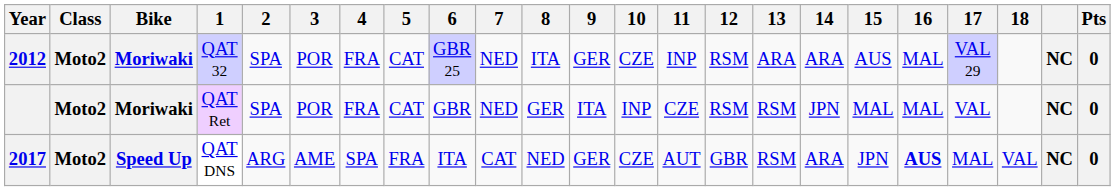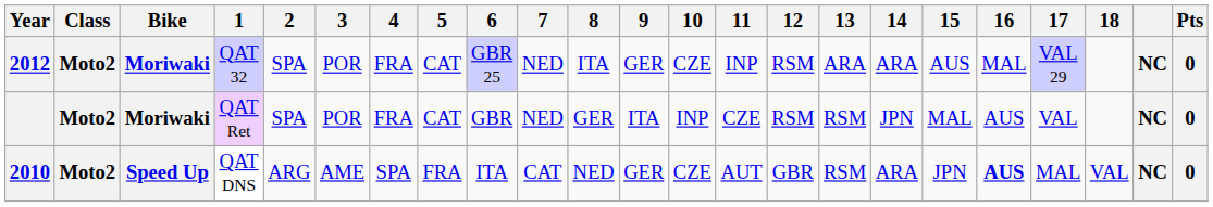QAT Ret | 16: MAL -> AUS
QAT DNS | Year: 2017 -> 2010
